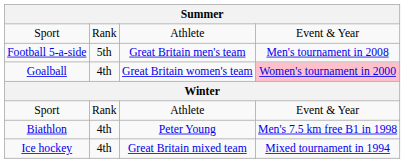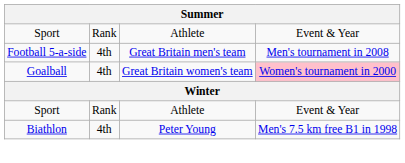Football 5-a-side | column 2: 5th -> 4th
- row: Ice hockey | 4th | Great Britain mixed team | Mixed tournament in 1994
